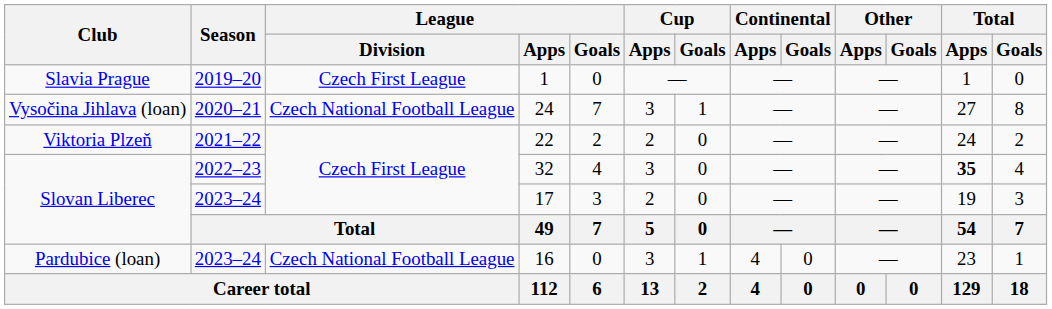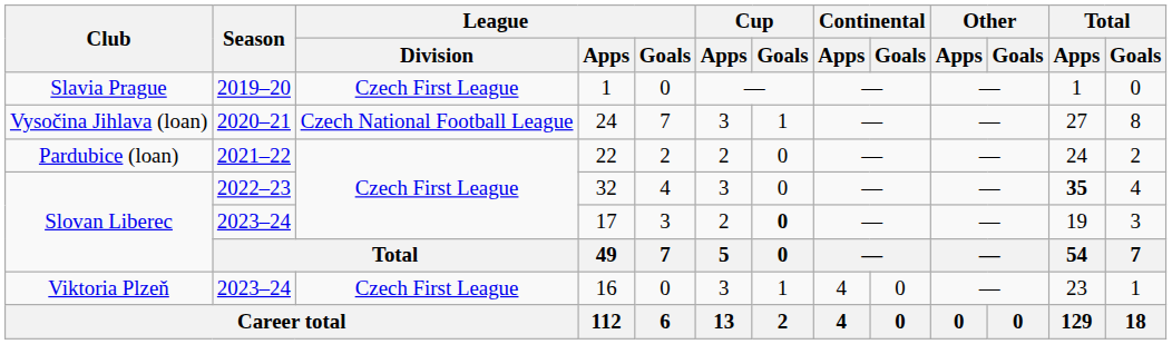22 | Club: Viktoria Plzeň -> Pardubice (loan)
17 | Cup / Goals: normal -> bold
16 | Club: Pardubice (loan) -> Viktoria Plzeň
16 | League / Division: Czech National Football League -> Czech First League
